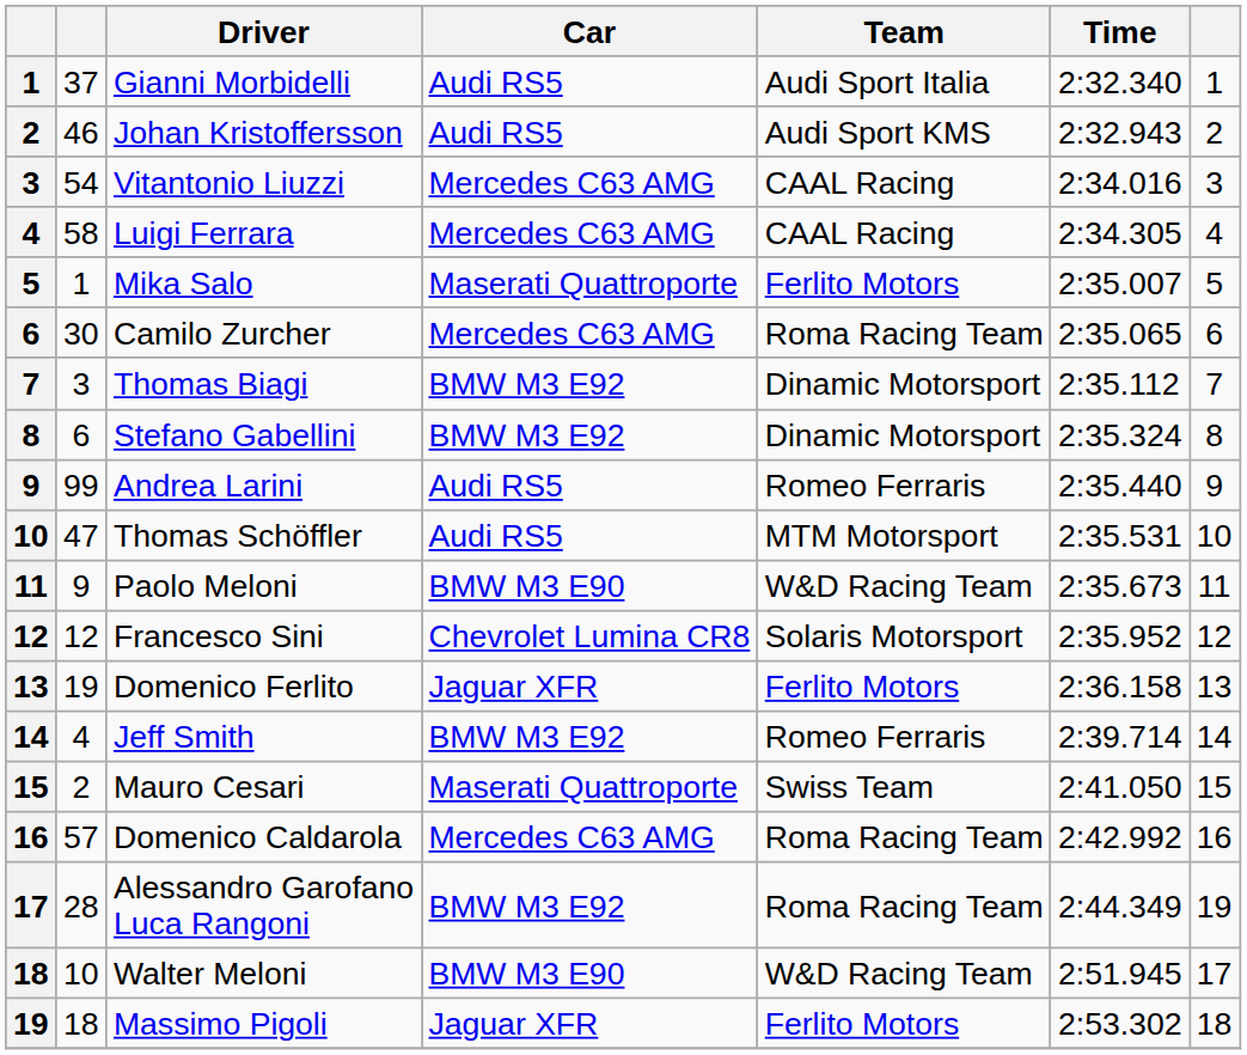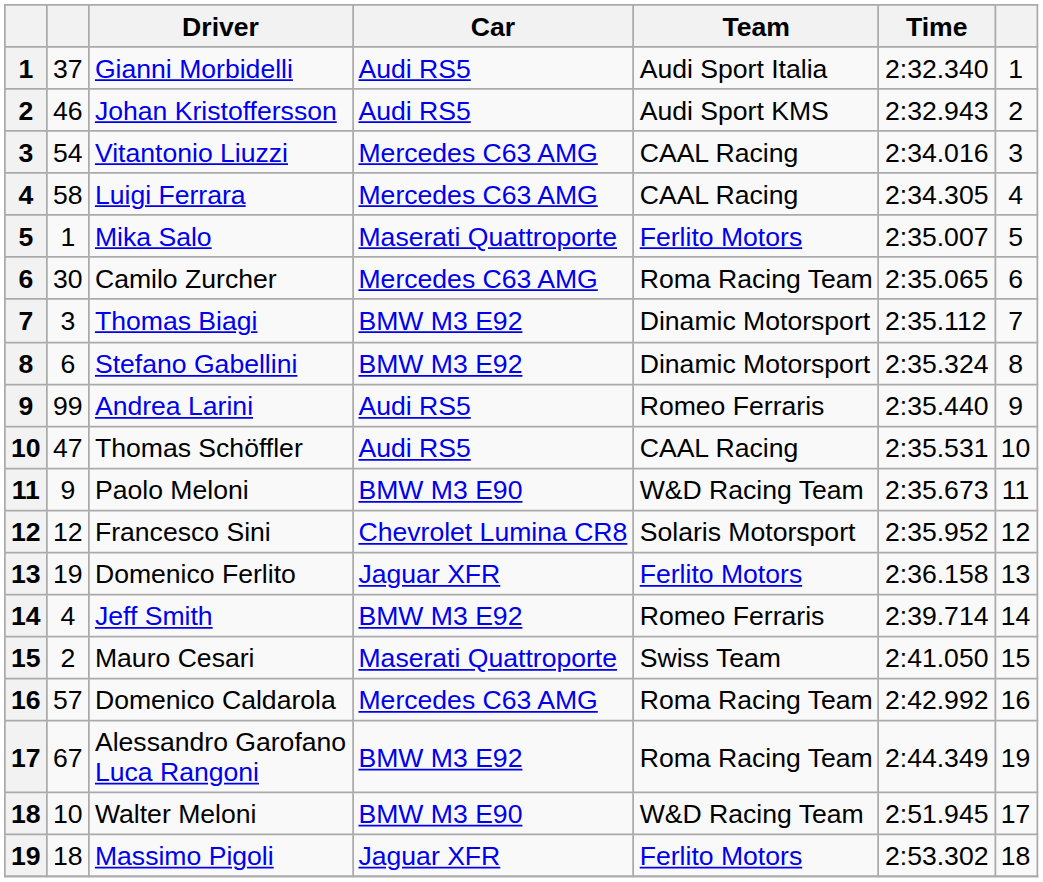Thomas Schöffler | Team: MTM Motorsport -> CAAL Racing
Alessandro Garofano Luca Rangoni | column 2: 28 -> 67
